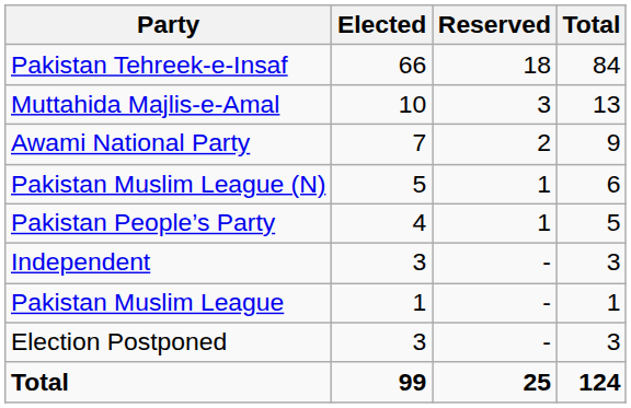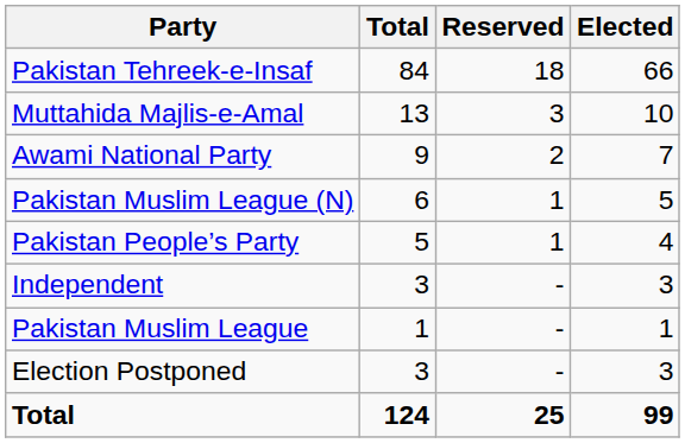columns swapped: Elected <-> Total
